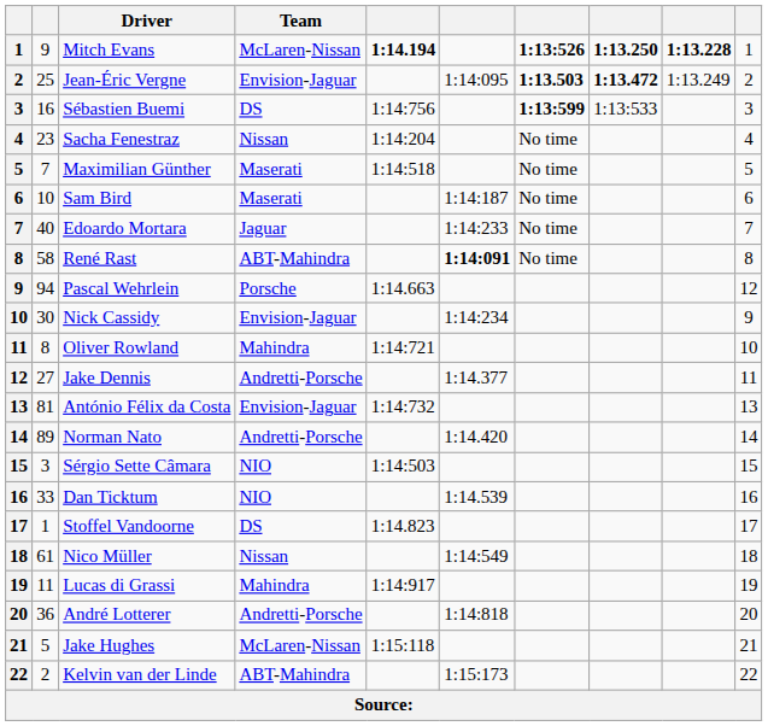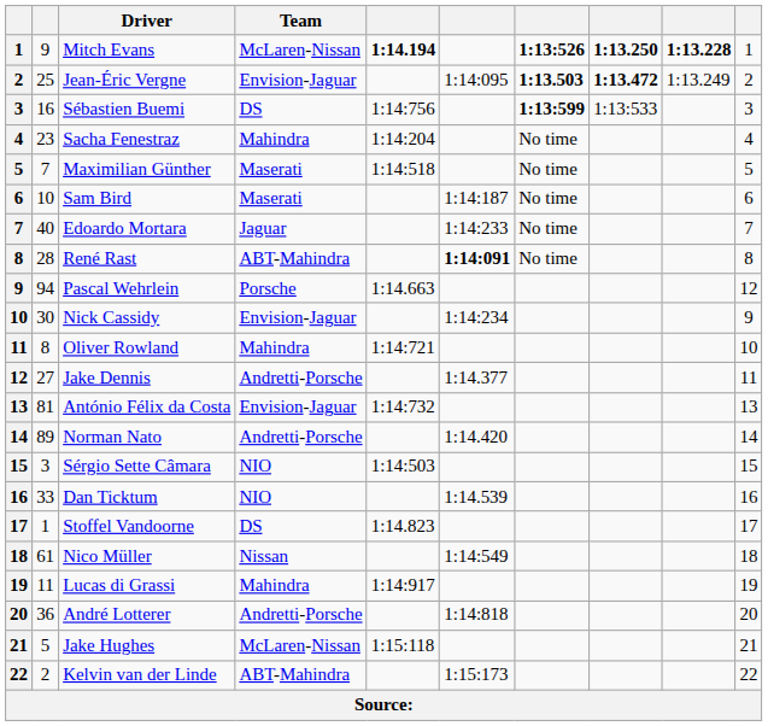Sacha Fenestraz | Team: Nissan -> Mahindra
René Rast | column 2: 58 -> 28
